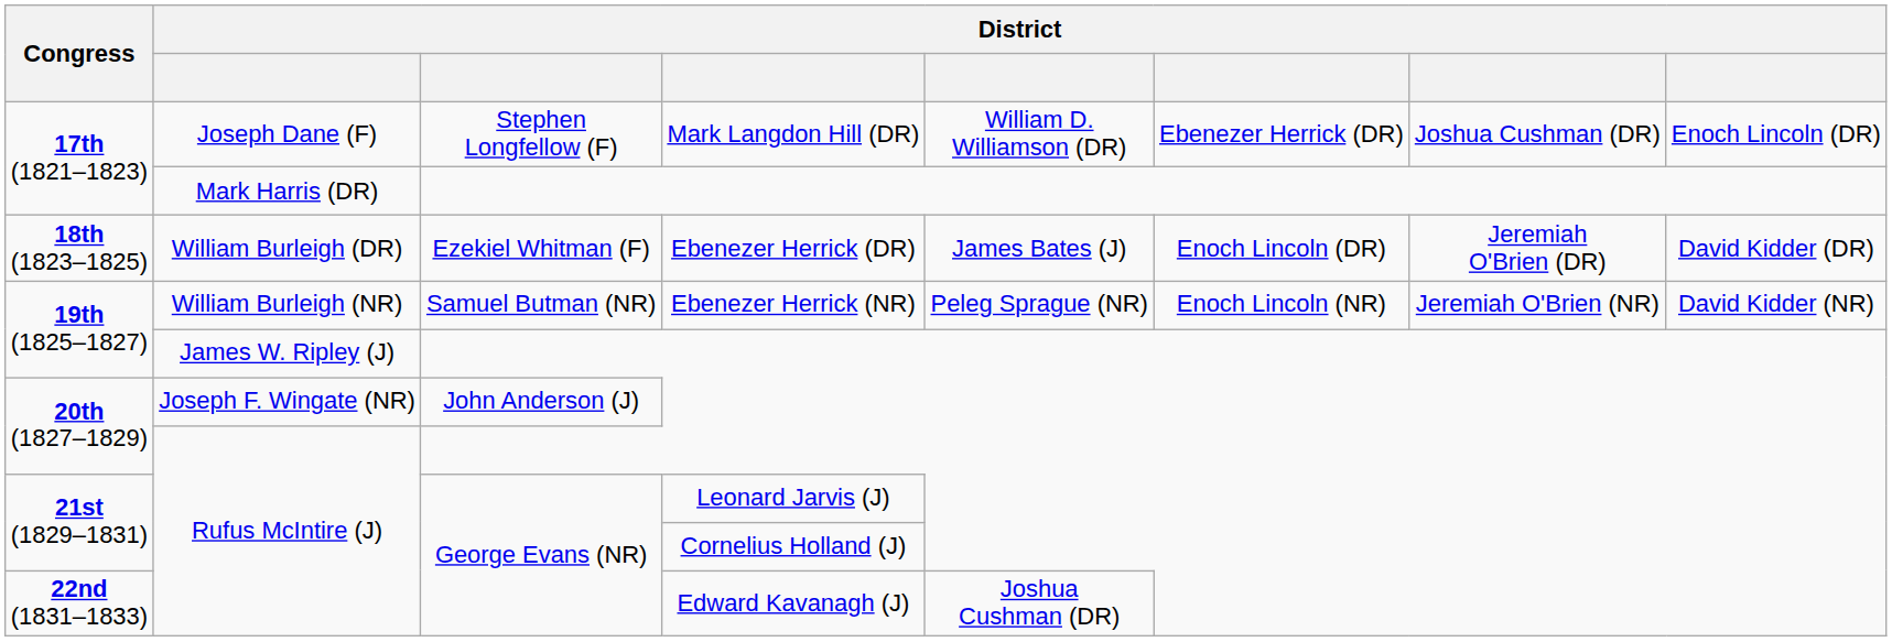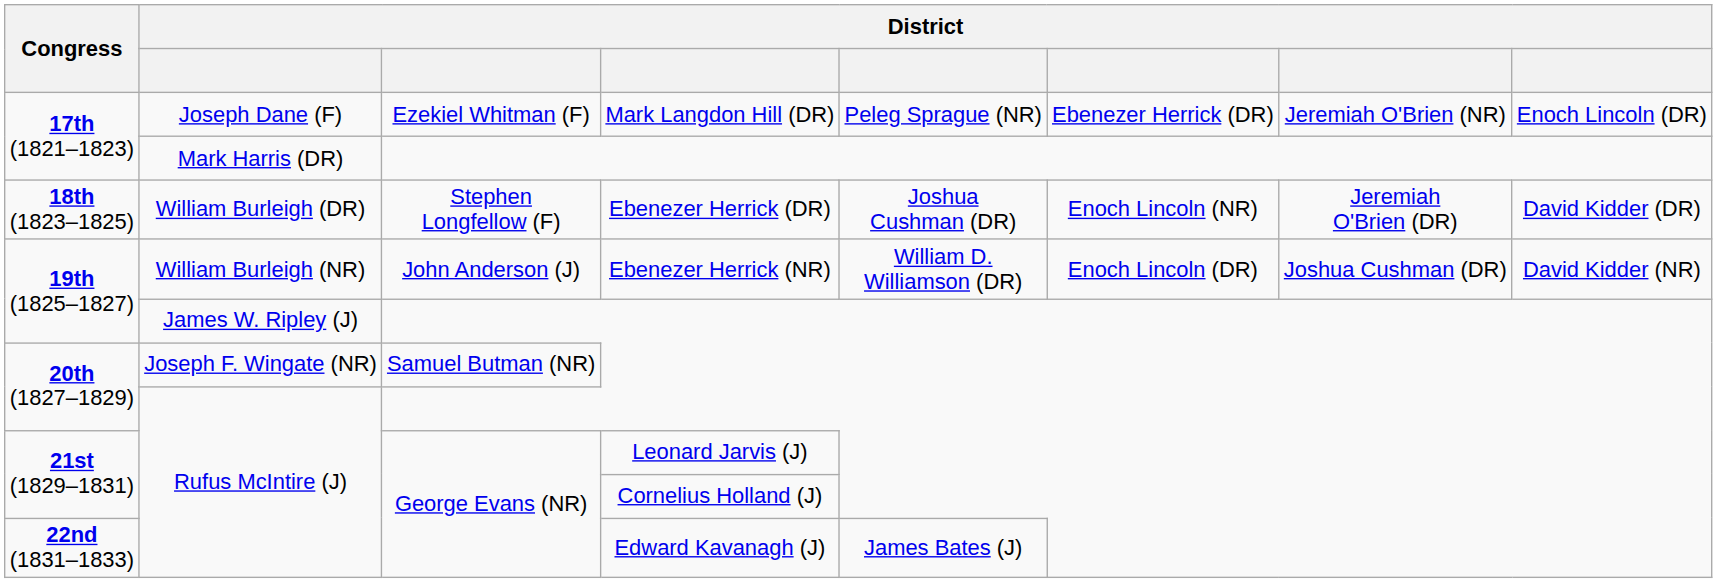Joseph Dane (F) | column 3: Stephen Longfellow (F) -> Ezekiel Whitman (F)
Joseph Dane (F) | column 5: William D. Williamson (DR) -> Peleg Sprague (NR)
Joseph Dane (F) | column 7: Joshua Cushman (DR) -> Jeremiah O'Brien (NR)
William Burleigh (DR) | column 3: Ezekiel Whitman (F) -> Stephen Longfellow (F)
William Burleigh (DR) | column 5: James Bates (J) -> Joshua Cushman (DR)
William Burleigh (DR) | column 6: Enoch Lincoln (DR) -> Enoch Lincoln (NR)
William Burleigh (NR) | column 3: Samuel Butman (NR) -> John Anderson (J)
William Burleigh (NR) | column 5: Peleg Sprague (NR) -> William D. Williamson (DR)
William Burleigh (NR) | column 6: Enoch Lincoln (NR) -> Enoch Lincoln (DR)
William Burleigh (NR) | column 7: Jeremiah O'Brien (NR) -> Joshua Cushman (DR)
Joseph F. Wingate (NR) | column 3: John Anderson (J) -> Samuel Butman (NR)
Rufus McIntire (J) / Edward Kavanagh (J) | column 5: Joshua Cushman (DR) -> James Bates (J)
